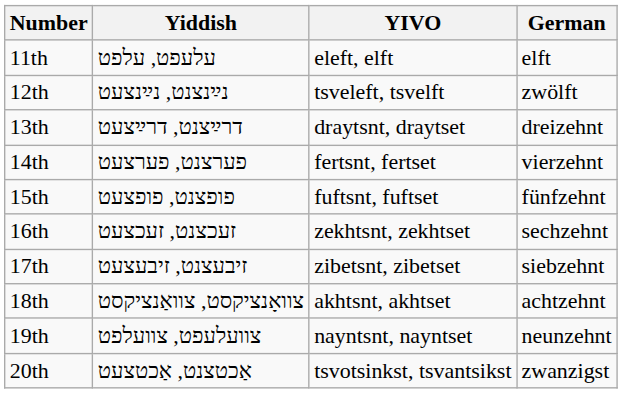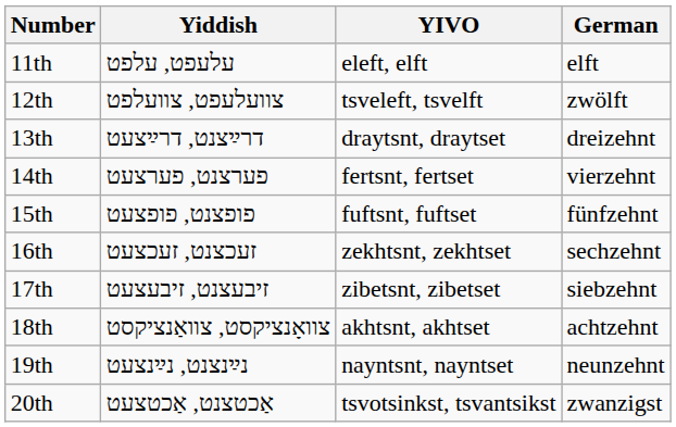12th | Yiddish: נײַנצנט, נײַנצעט -> צוועלעפט, צוועלפט
19th | Yiddish: צוועלעפט, צוועלפט -> נײַנצנט, נײַנצעט
